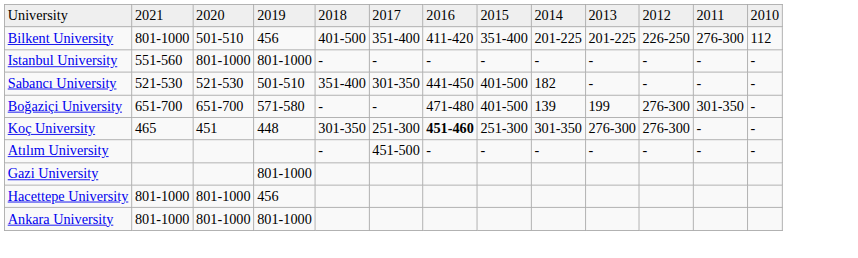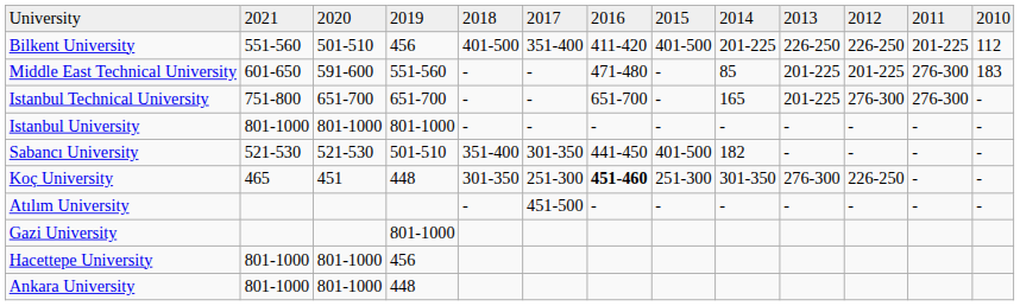Bilkent University | column 2: 801-1000 -> 551-560
Bilkent University | column 8: 351-400 -> 401-500
Bilkent University | column 10: 201-225 -> 226-250
Bilkent University | column 12: 276-300 -> 201-225
+ row: Middle East Technical University | 601-650 | 591-600 | 551-560 | - | - | 471-480 | - | 85 | 201-225 | 201-225 | 276-300 | 183
+ row: Istanbul Technical University | 751-800 | 651-700 | 651-700 | - | - | 651-700 | - | 165 | 201-225 | 276-300 | 276-300 | -
Istanbul University | column 2: 551-560 -> 801-1000
- row: Boğaziçi University | 651-700 | 651-700 | 571-580 | - | - | 471-480 | 401-500 | 139 | 199 | 276-300 | 301-350 | -
Koç University | column 11: 276-300 -> 226-250
Ankara University | column 4: 801-1000 -> 448
